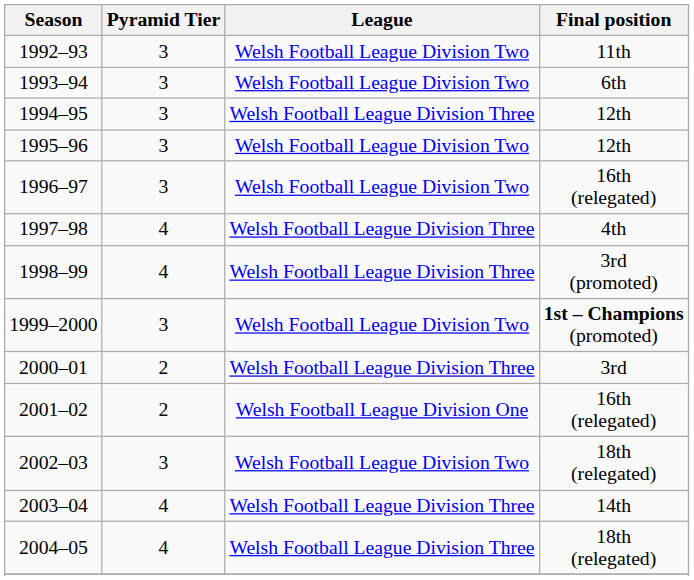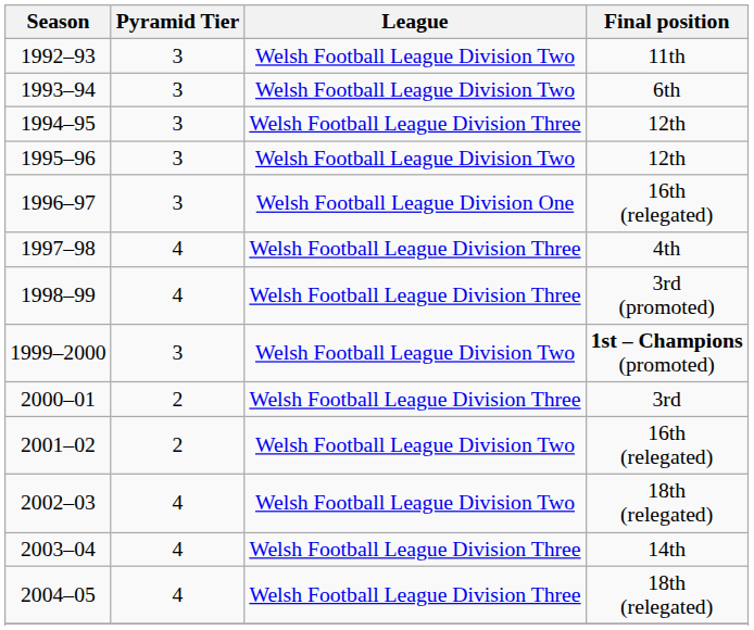1996–97 | League: Welsh Football League Division Two -> Welsh Football League Division One
2001–02 | League: Welsh Football League Division One -> Welsh Football League Division Two
2002–03 | Pyramid Tier: 3 -> 4
